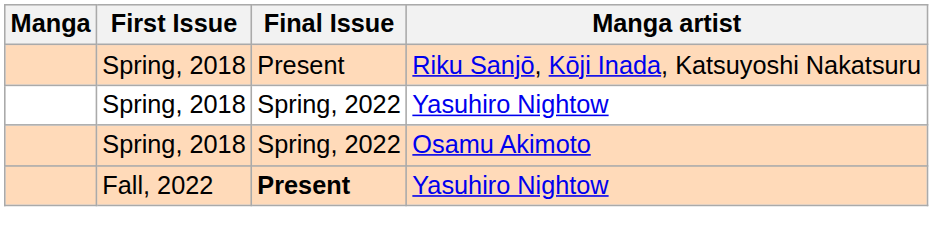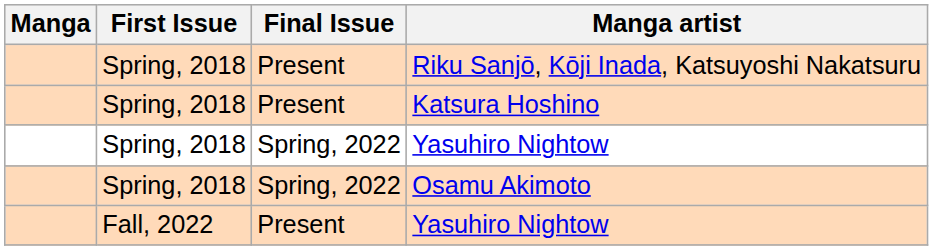+ row: Spring, 2018 | Present | Katsura Hoshino
Fall, 2022 / Yasuhiro Nightow | Final Issue: bold -> normal
